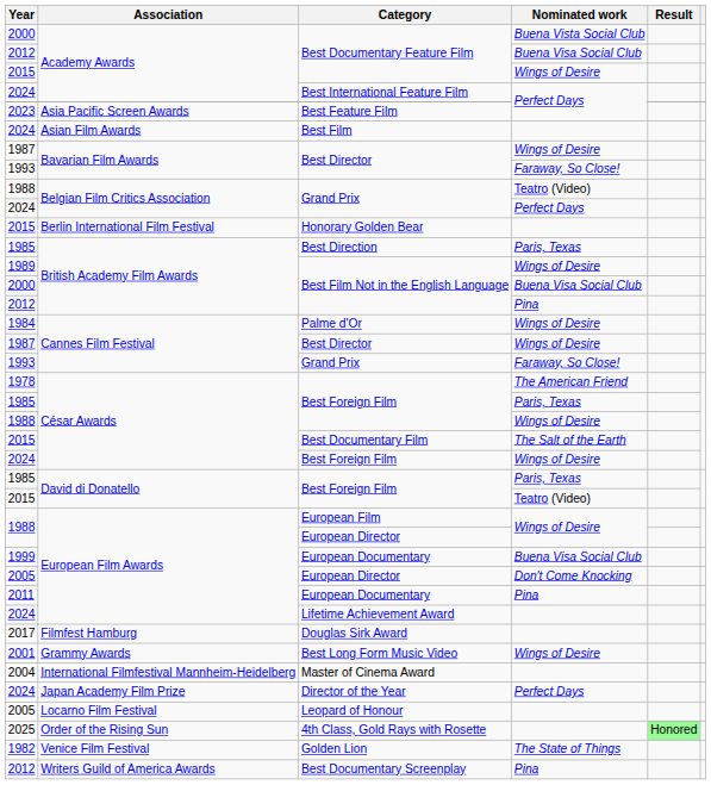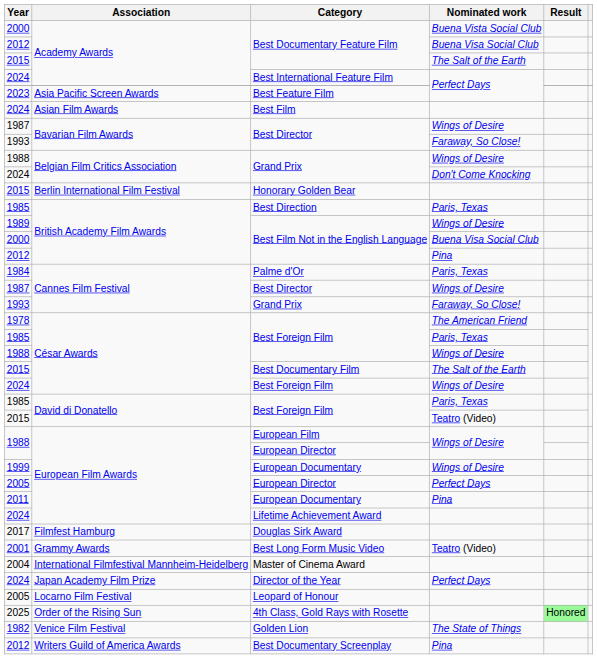2015 / Best Documentary Feature Film | Nominated work: Wings of Desire -> The Salt of the Earth
1988 / Grand Prix | Nominated work: Teatro (Video) -> Wings of Desire
2024 / Grand Prix | Nominated work: Perfect Days -> Don't Come Knocking
Palme d'Or | Nominated work: Wings of Desire -> Paris, Texas
1999 / European Documentary | Nominated work: Buena Visa Social Club -> Wings of Desire
2005 / European Director | Nominated work: Don't Come Knocking -> Perfect Days
Best Long Form Music Video | Nominated work: Wings of Desire -> Teatro (Video)
